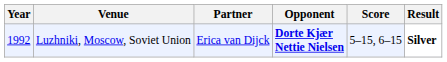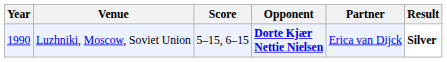columns swapped: Partner <-> Score
Luzhniki, Moscow, Soviet Union | Year: 1992 -> 1990
